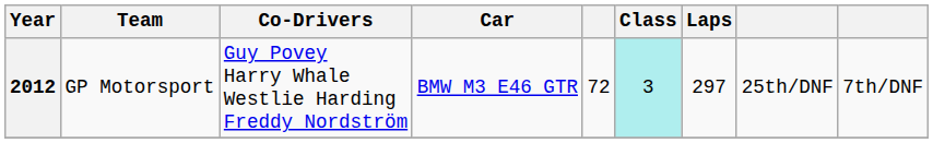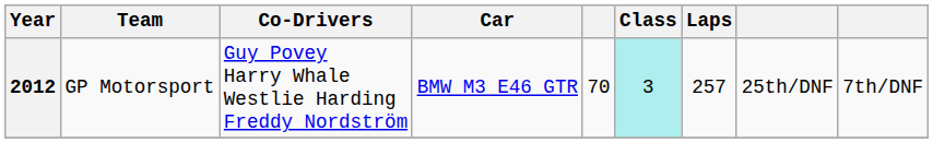2012 | column 5: 72 -> 70
2012 | Laps: 297 -> 257
